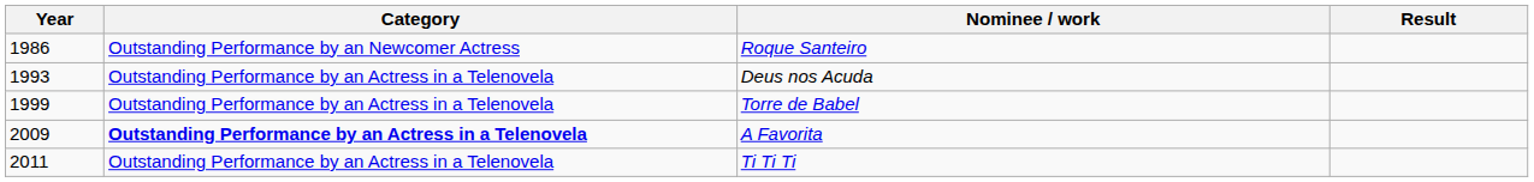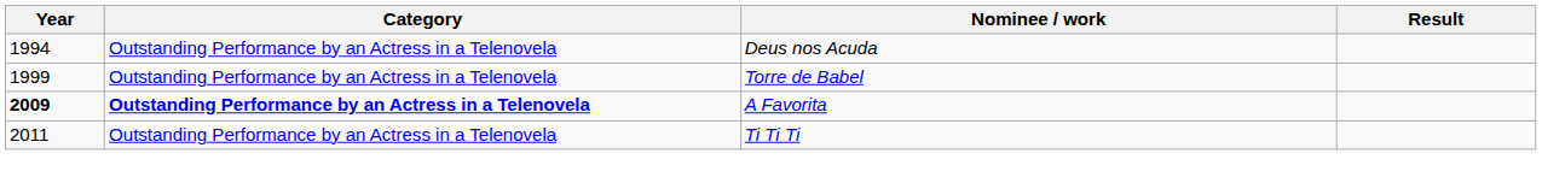- row: 1986 | Outstanding Performance by an Newcomer Actress | Roque Santeiro
Deus nos Acuda | Year: 1993 -> 1994
A Favorita | Year: normal -> bold
